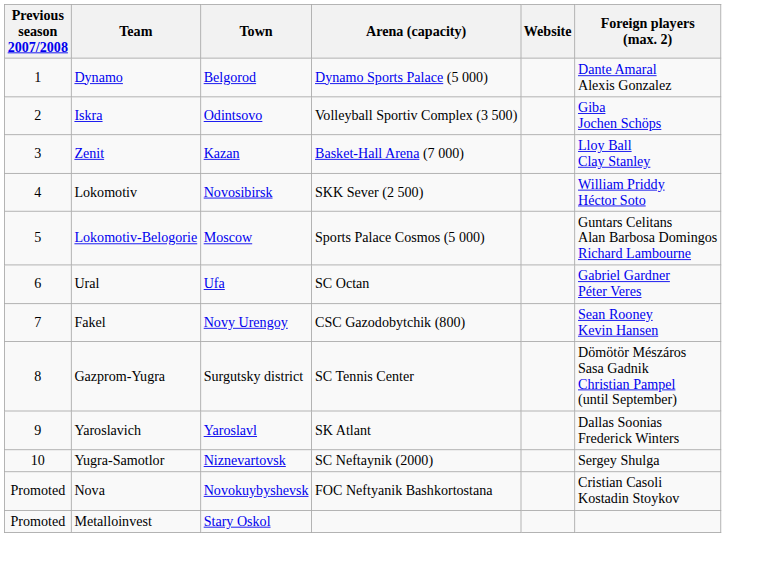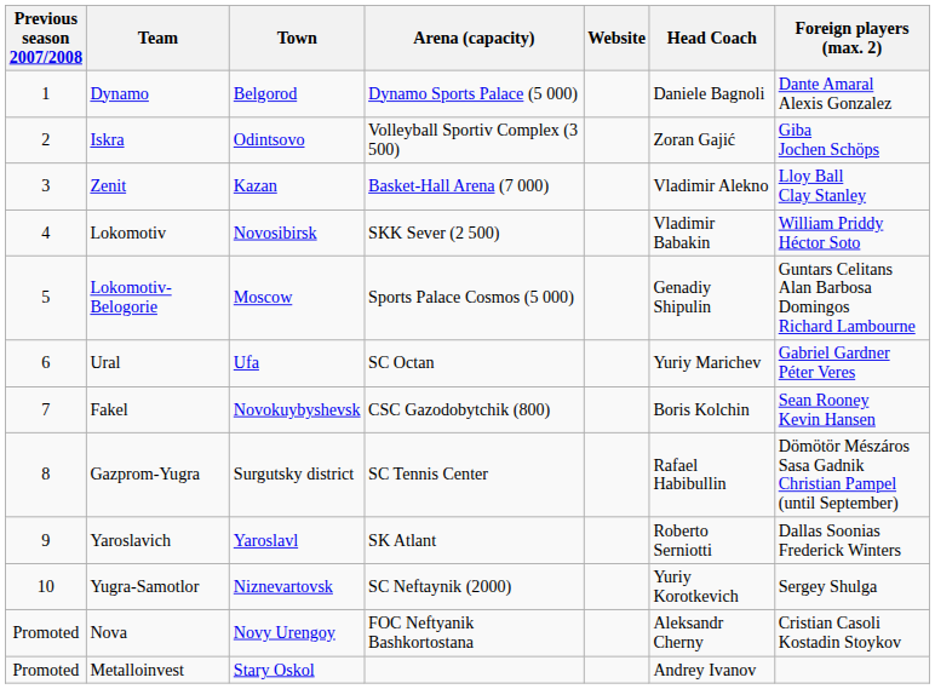+ column: Head Coach | Daniele Bagnoli | Zoran Gajić | Vladimir Alekno | Vladimir Babakin | Genadiy Shipulin | Yuriy Marichev | Boris Kolchin | Rafael Habibullin | Roberto Serniotti | Yuriy Korotkevich | Aleksandr Cherny | Andrey Ivanov
Fakel | Town: Novy Urengoy -> Novokuybyshevsk
Nova | Town: Novokuybyshevsk -> Novy Urengoy
